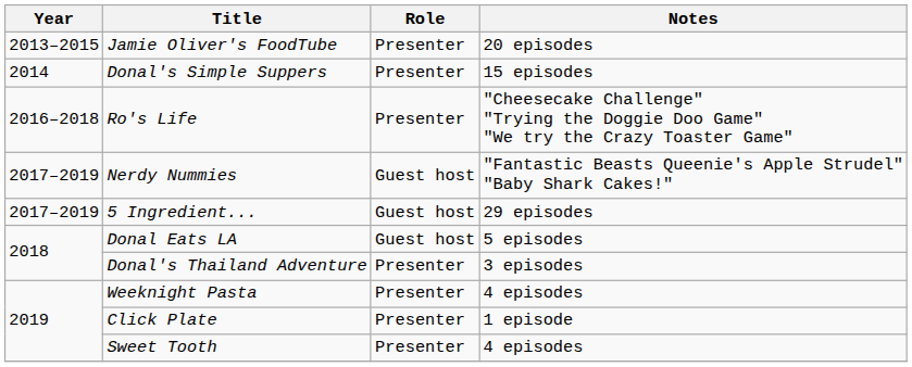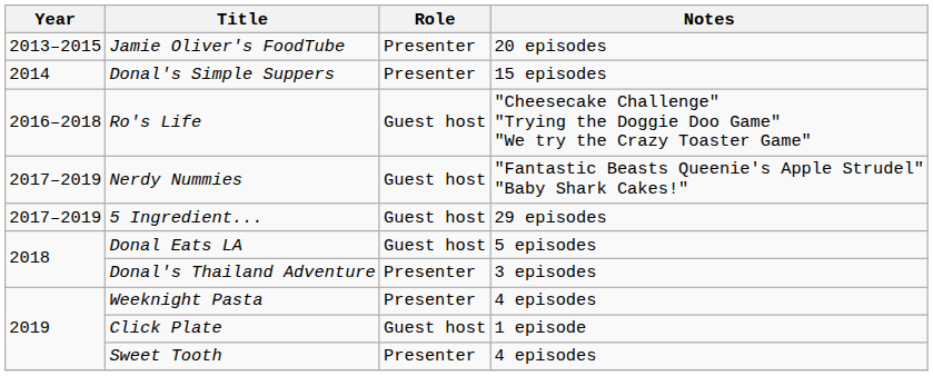Ro's Life | Role: Presenter -> Guest host
Click Plate | Role: Presenter -> Guest host
